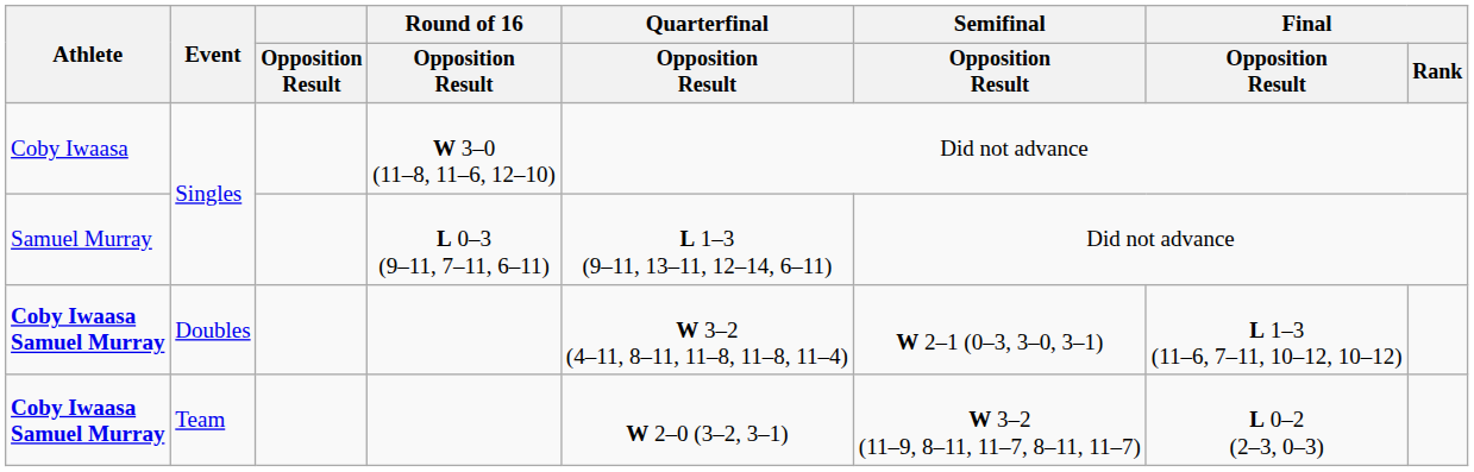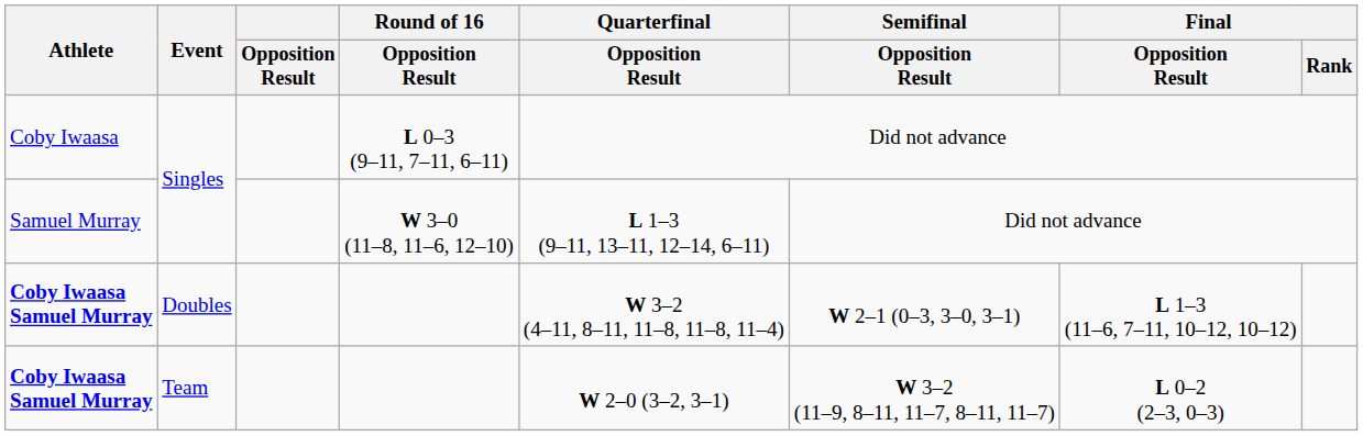Coby Iwaasa | Round of 16 / Opposition Result: W 3–0 (11–8, 11–6, 12–10) -> L 0–3 (9–11, 7–11, 6–11)
Samuel Murray | Round of 16 / Opposition Result: L 0–3 (9–11, 7–11, 6–11) -> W 3–0 (11–8, 11–6, 12–10)
